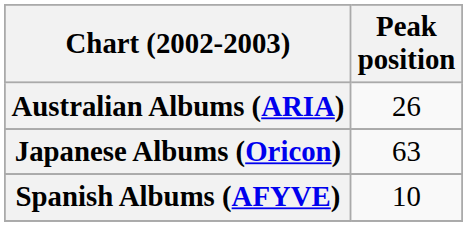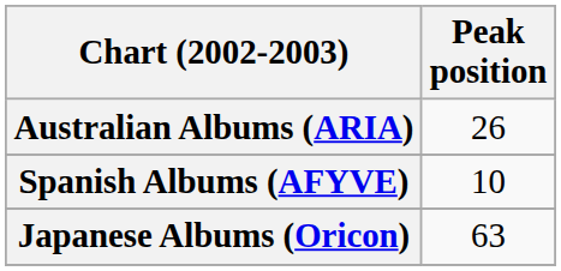rows swapped: Japanese Albums (Oricon) <-> Spanish Albums (AFYVE)
